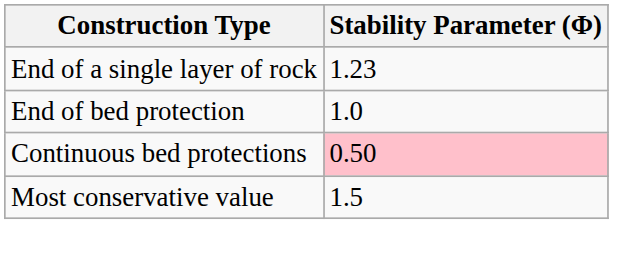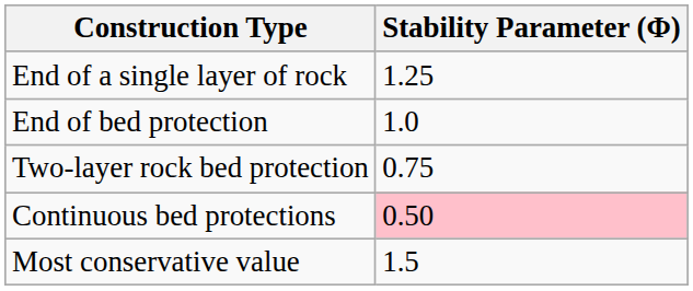End of a single layer of rock | Stability Parameter (Φ): 1.23 -> 1.25
+ row: Two-layer rock bed protection | 0.75
